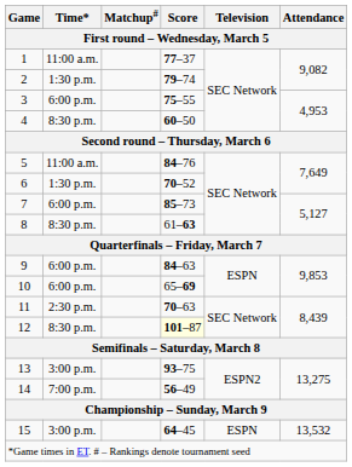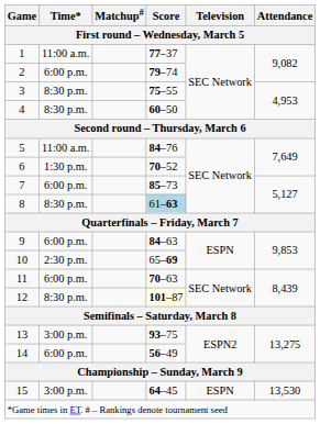2 | Time*: 1:30 p.m. -> 6:00 p.m.
3 | Time*: 6:00 p.m. -> 8:30 p.m.
8 | Score: no background -> lightblue background
10 | Time*: 6:00 p.m. -> 2:30 p.m.
11 | Time*: 2:30 p.m. -> 6:00 p.m.
14 | Time*: 7:00 p.m. -> 6:00 p.m.
15 | Attendance: 13,532 -> 13,530
